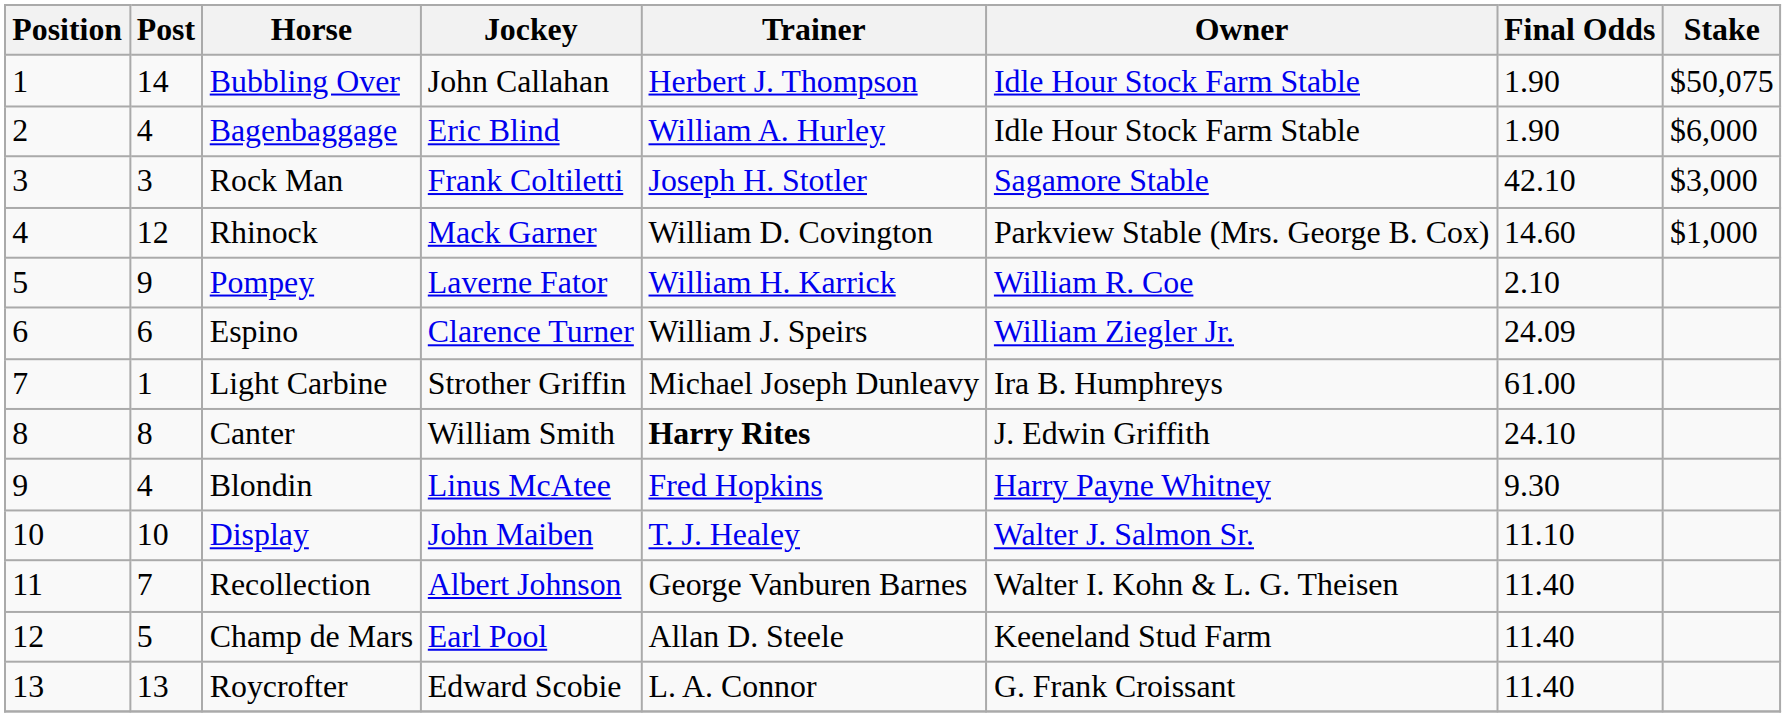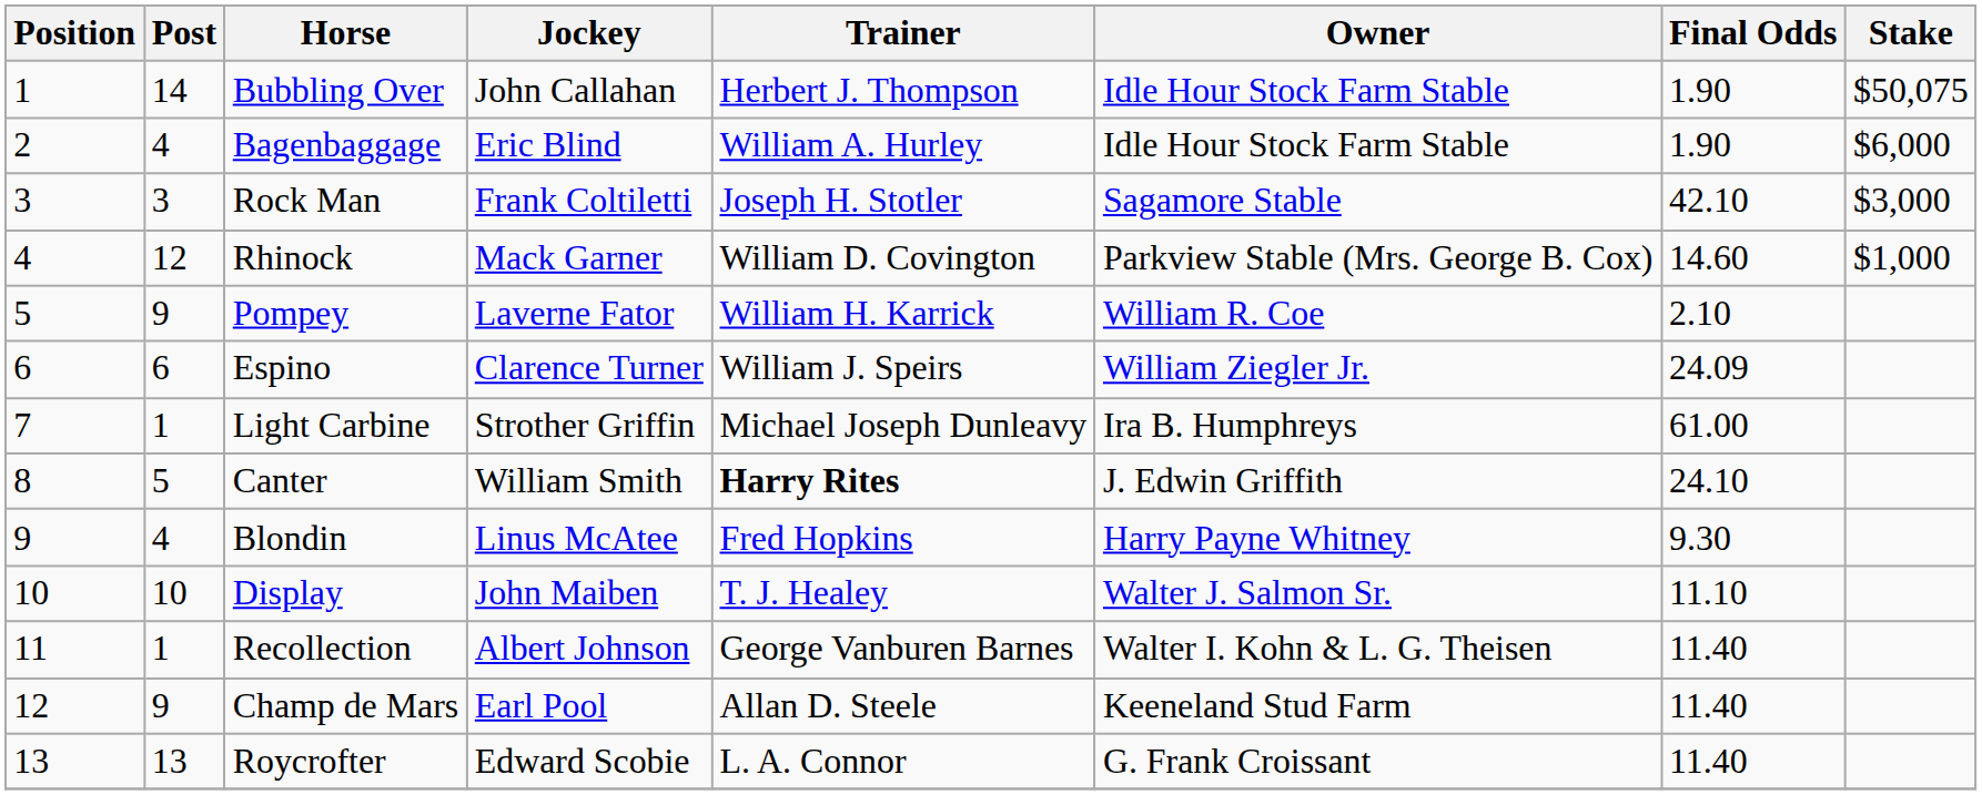Canter | Post: 8 -> 5
Recollection | Post: 7 -> 1
Champ de Mars | Post: 5 -> 9
